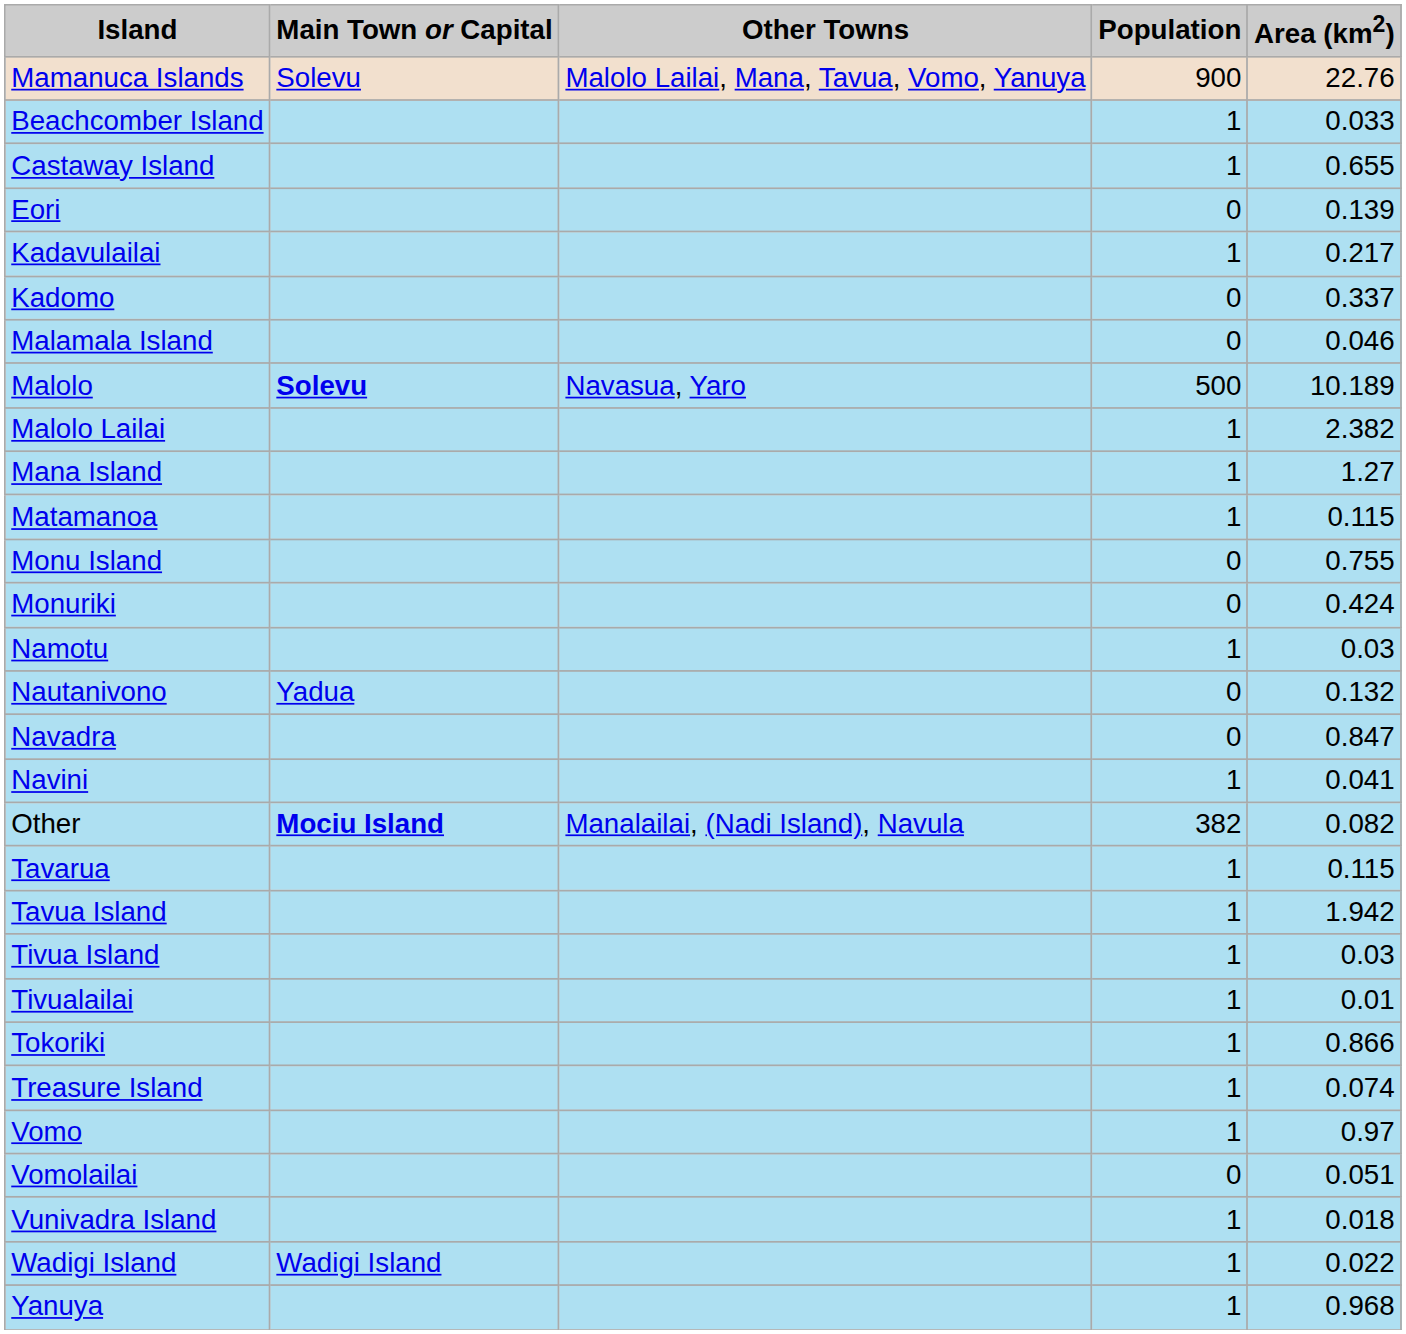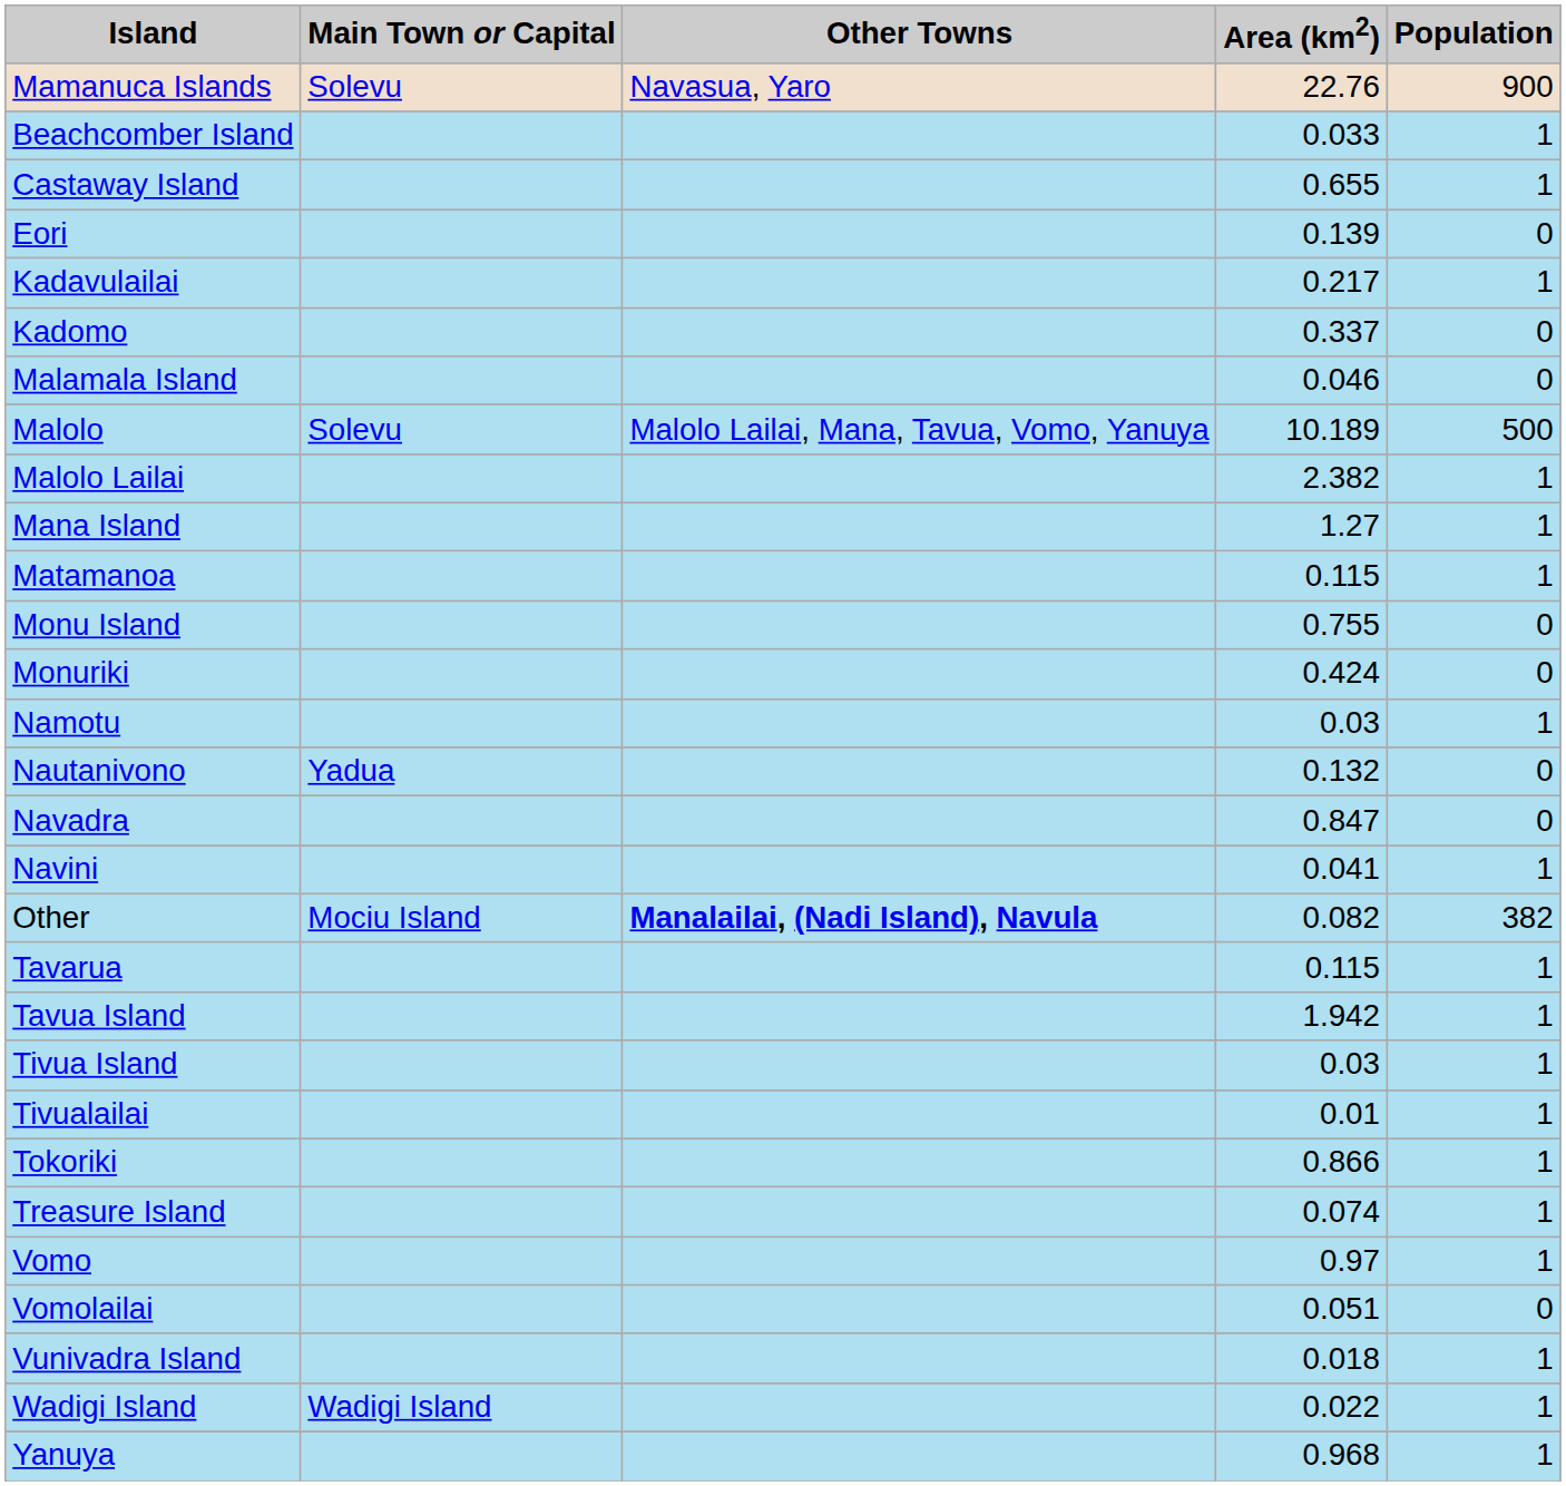columns swapped: Area (km2) <-> Population
Mamanuca Islands | Other Towns: Malolo Lailai, Mana, Tavua, Vomo, Yanuya -> Navasua, Yaro
Malolo | Main Town or Capital: bold -> normal
Malolo | Other Towns: Navasua, Yaro -> Malolo Lailai, Mana, Tavua, Vomo, Yanuya
Other | Main Town or Capital: bold -> normal
Other | Other Towns: normal -> bold
